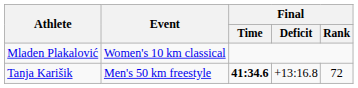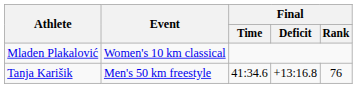Tanja Karišik | Final / Time: bold -> normal
Tanja Karišik | Final / Rank: 72 -> 76
